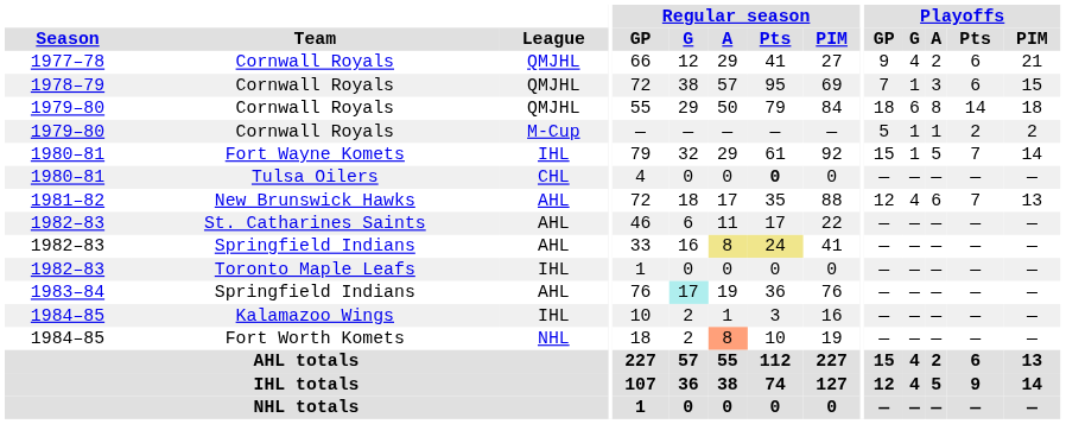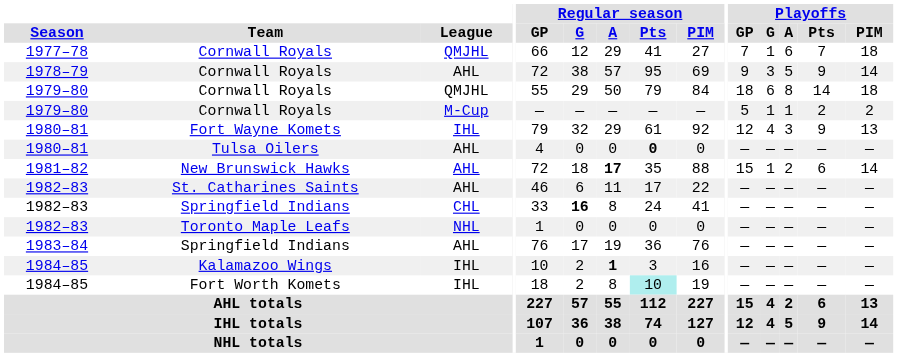1977–78 / Cornwall Royals | Playoffs / GP: 9 -> 7
1977–78 / Cornwall Royals | Playoffs / G: 4 -> 1
1977–78 / Cornwall Royals | Playoffs / A: 2 -> 6
1977–78 / Cornwall Royals | Playoffs / Pts: 6 -> 7
1977–78 / Cornwall Royals | Playoffs / PIM: 21 -> 18
1978–79 / Cornwall Royals | League: QMJHL -> AHL
1978–79 / Cornwall Royals | Playoffs / GP: 7 -> 9
1978–79 / Cornwall Royals | Playoffs / G: 1 -> 3
1978–79 / Cornwall Royals | Playoffs / A: 3 -> 5
1978–79 / Cornwall Royals | Playoffs / Pts: 6 -> 9
1978–79 / Cornwall Royals | Playoffs / PIM: 15 -> 14
Fort Wayne Komets | Playoffs / GP: 15 -> 12
Fort Wayne Komets | Playoffs / G: 1 -> 4
Fort Wayne Komets | Playoffs / A: 5 -> 3
Fort Wayne Komets | Playoffs / Pts: 7 -> 9
Fort Wayne Komets | Playoffs / PIM: 14 -> 13
Tulsa Oilers | League: CHL -> AHL
New Brunswick Hawks | Regular season / A: normal -> bold
New Brunswick Hawks | Playoffs / GP: 12 -> 15
New Brunswick Hawks | Playoffs / G: 4 -> 1
New Brunswick Hawks | Playoffs / A: 6 -> 2
New Brunswick Hawks | Playoffs / Pts: 7 -> 6
New Brunswick Hawks | Playoffs / PIM: 13 -> 14
1982–83 / Springfield Indians | League: AHL -> CHL
1982–83 / Springfield Indians | Regular season / G: normal -> bold
1982–83 / Springfield Indians | Regular season / A: khaki background -> no background
1982–83 / Springfield Indians | Regular season / Pts: khaki background -> no background
Toronto Maple Leafs | League: IHL -> NHL
1983–84 / Springfield Indians | Regular season / G: paleturquoise background -> no background
Kalamazoo Wings | Regular season / A: normal -> bold
Fort Worth Komets | League: NHL -> IHL
Fort Worth Komets | Regular season / A: lightsalmon background -> no background
Fort Worth Komets | Regular season / Pts: no background -> paleturquoise background
